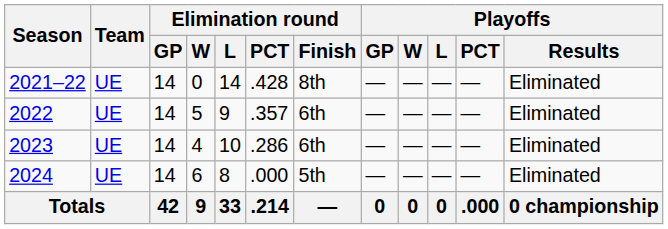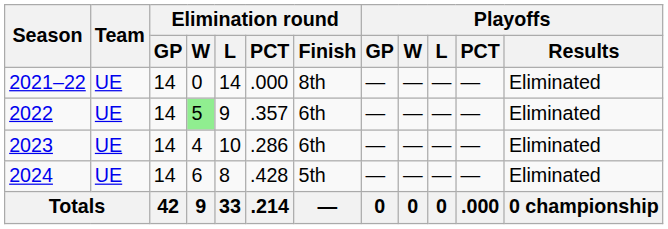2021–22 | Elimination round / PCT: .428 -> .000
2022 | Elimination round / W: no background -> lightgreen background
2024 | Elimination round / PCT: .000 -> .428
